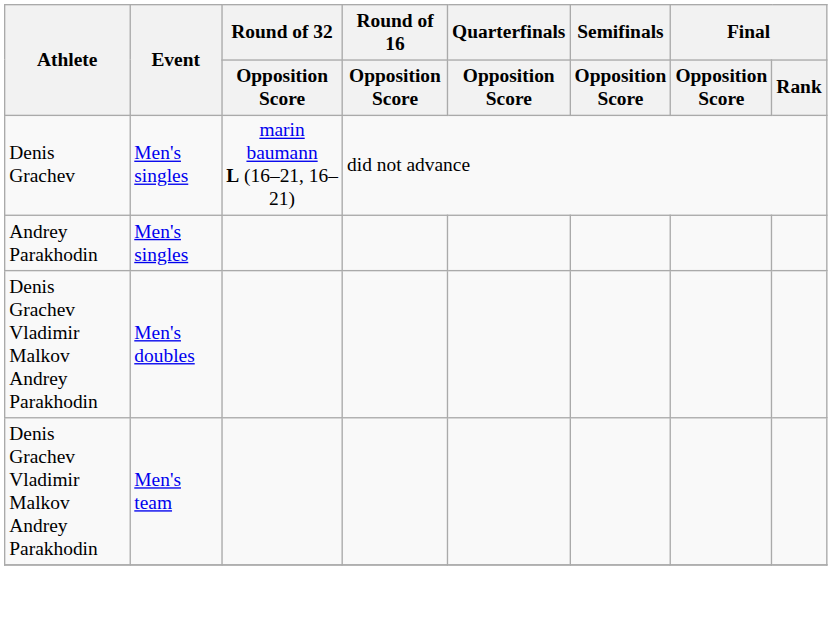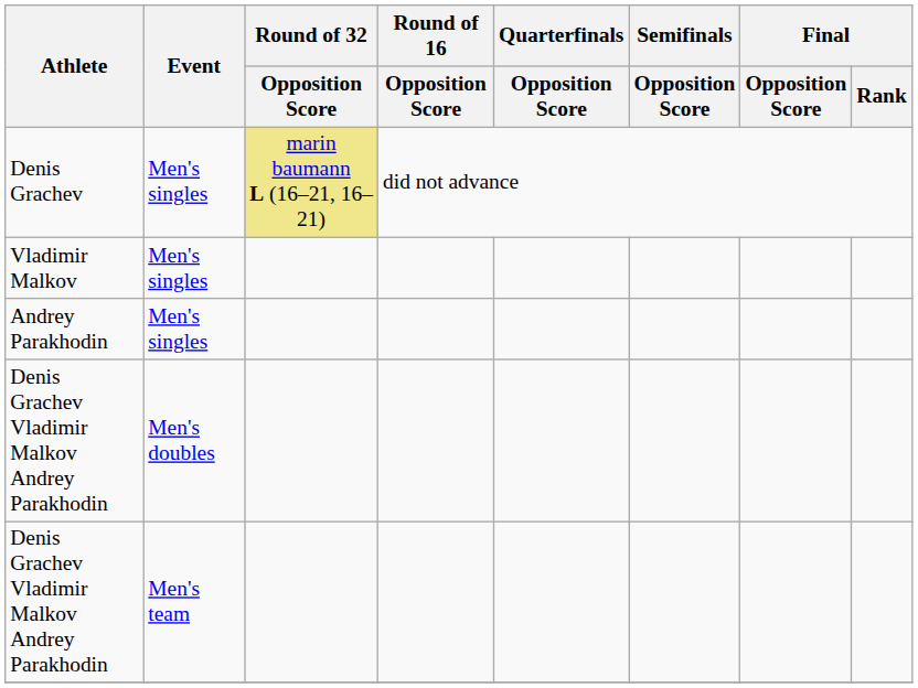Denis Grachev | Round of 32 / Opposition Score: no background -> khaki background
+ row: Vladimir Malkov | Men's singles
